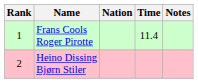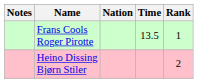columns swapped: Rank <-> Notes
Frans Cools Roger Pirotte | Time: 11.4 -> 13.5
